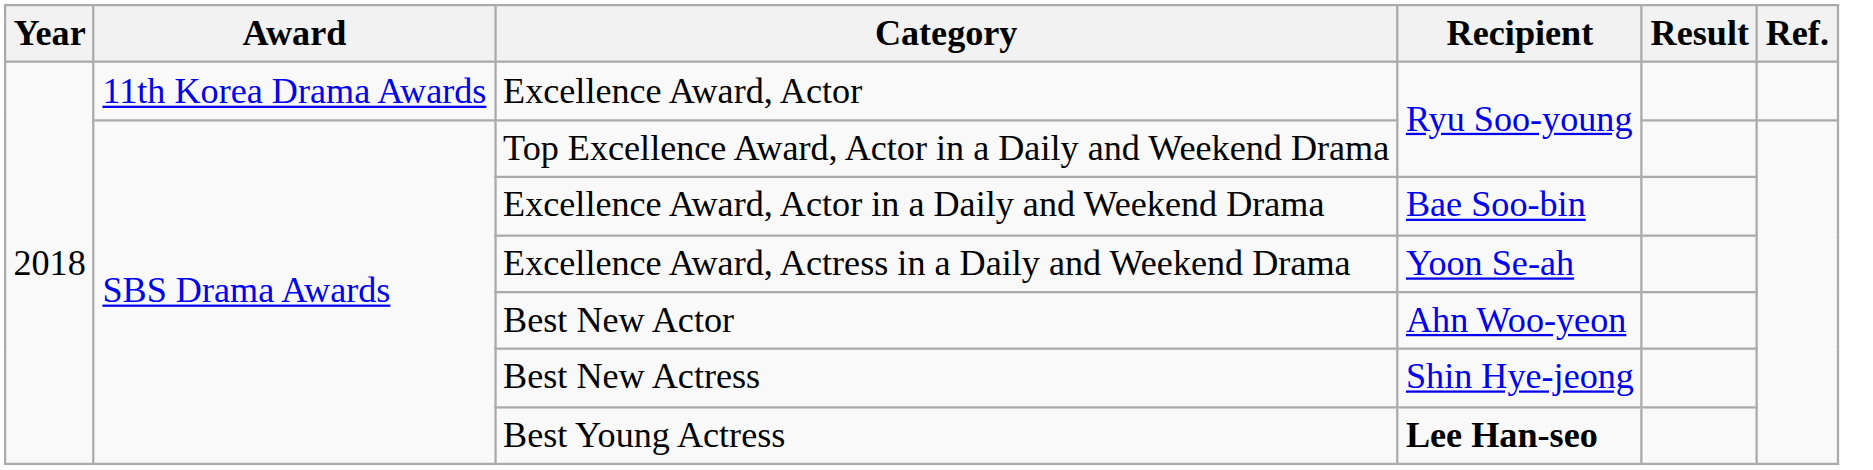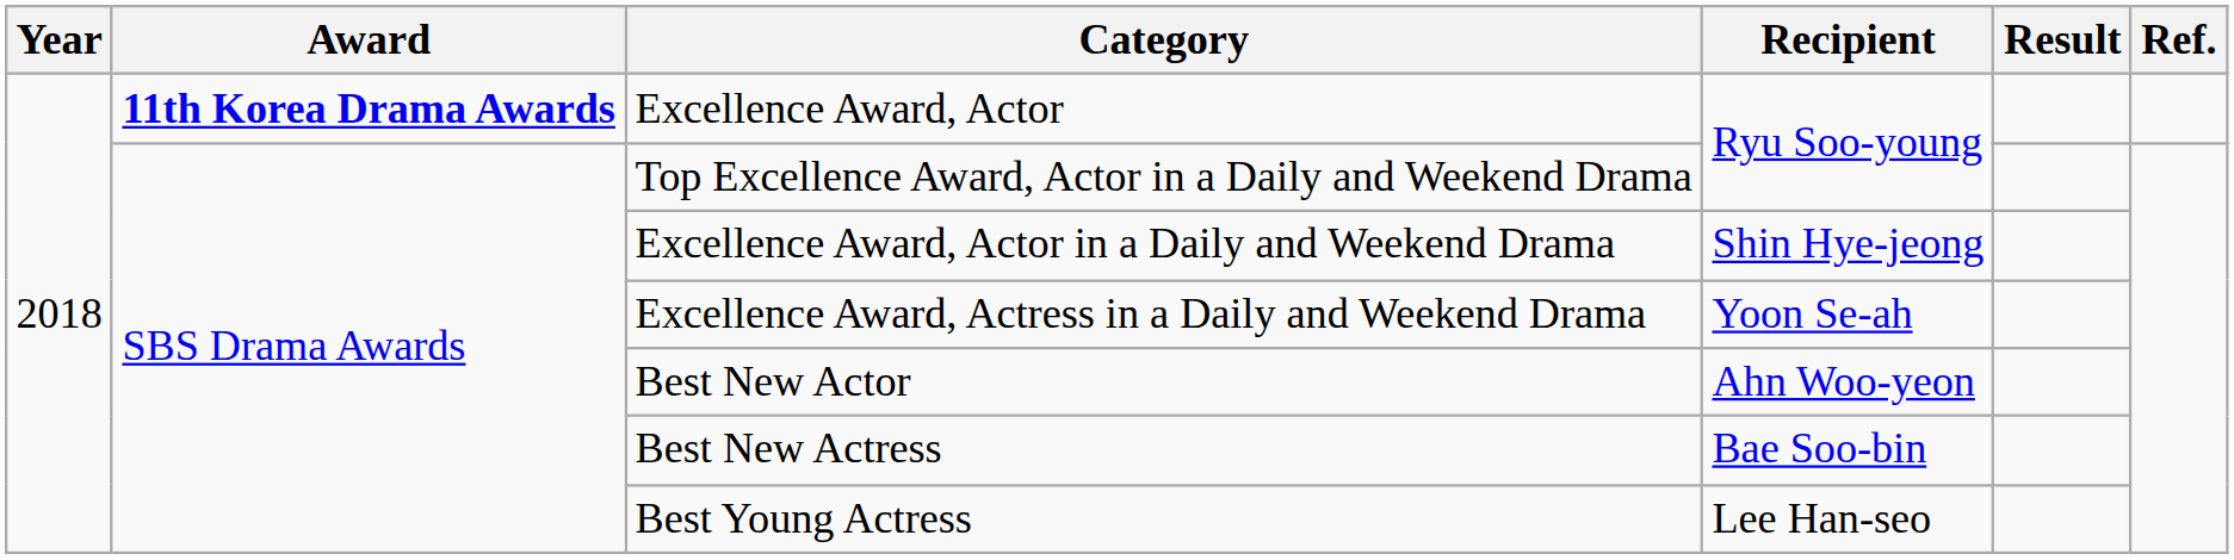Excellence Award, Actor | Award: normal -> bold
Excellence Award, Actor in a Daily and Weekend Drama | Recipient: Bae Soo-bin -> Shin Hye-jeong
Best New Actress | Recipient: Shin Hye-jeong -> Bae Soo-bin
Best Young Actress | Recipient: bold -> normal
